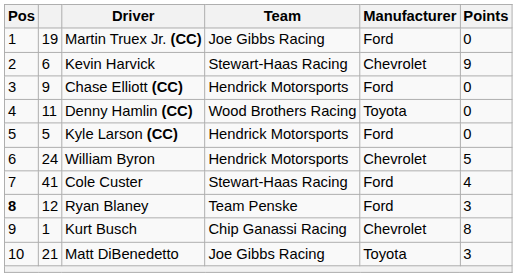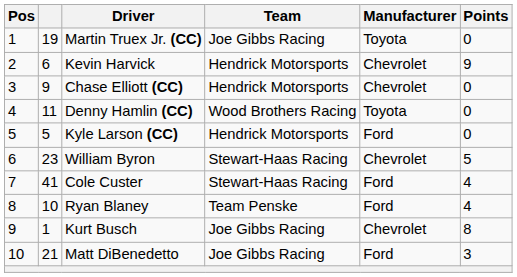Martin Truex Jr. (CC) | Manufacturer: Ford -> Toyota
Kevin Harvick | Team: Stewart-Haas Racing -> Hendrick Motorsports
Chase Elliott (CC) | Manufacturer: Ford -> Chevrolet
William Byron | column 2: 24 -> 23
William Byron | Team: Hendrick Motorsports -> Stewart-Haas Racing
Ryan Blaney | Pos: bold -> normal
Ryan Blaney | column 2: 12 -> 10
Ryan Blaney | Points: 3 -> 4
Kurt Busch | Team: Chip Ganassi Racing -> Joe Gibbs Racing
Matt DiBenedetto | Manufacturer: Toyota -> Ford
